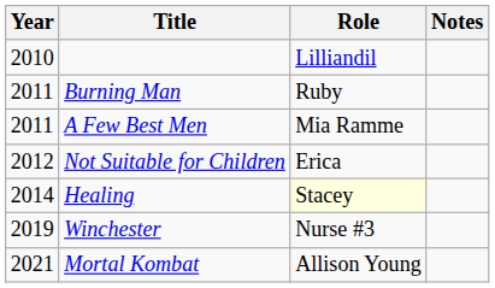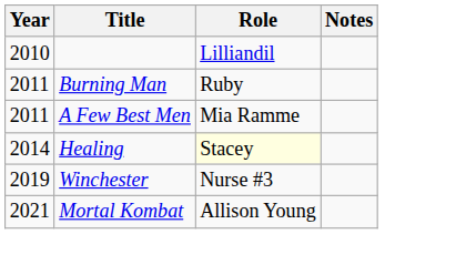- row: 2012 | Not Suitable for Children | Erica
